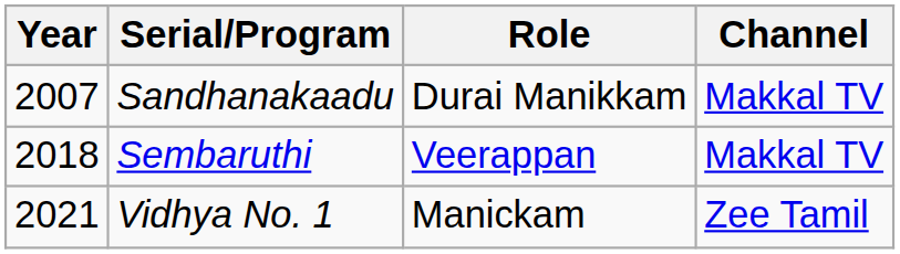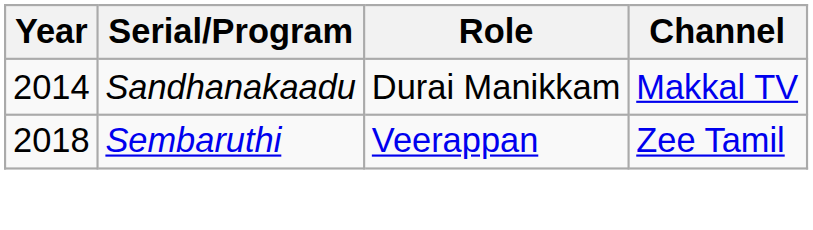Sandhanakaadu | Year: 2007 -> 2014
Sembaruthi | Channel: Makkal TV -> Zee Tamil
- row: 2021 | Vidhya No. 1 | Manickam | Zee Tamil
